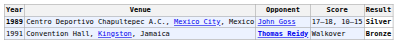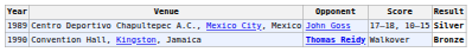Centro Deportivo Chapultepec A.C., Mexico City, Mexico | Year: bold -> normal
Convention Hall, Kingston, Jamaica | Year: 1991 -> 1990
